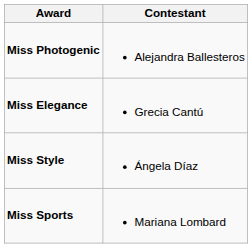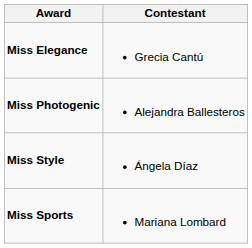rows swapped: Miss Photogenic <-> Miss Elegance
